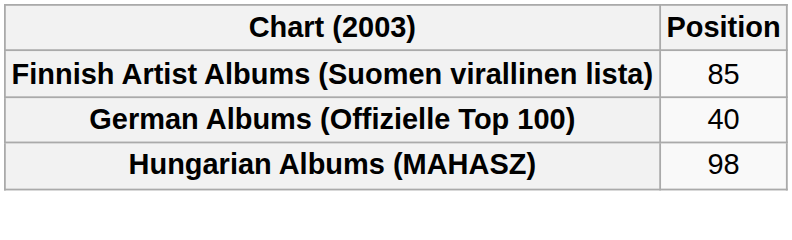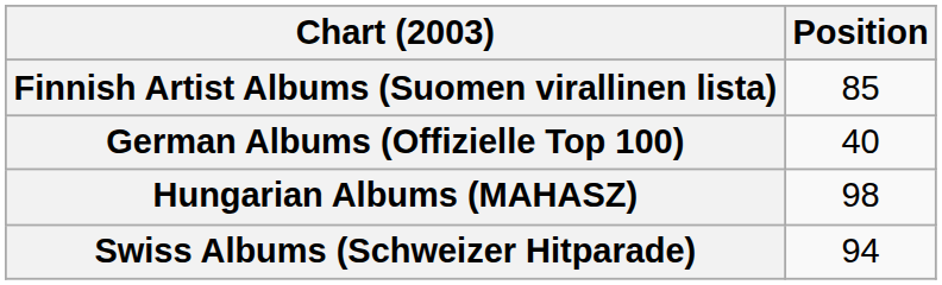+ row: Swiss Albums (Schweizer Hitparade) | 94
